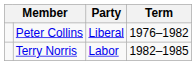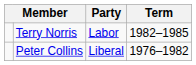rows swapped: Peter Collins <-> Terry Norris
